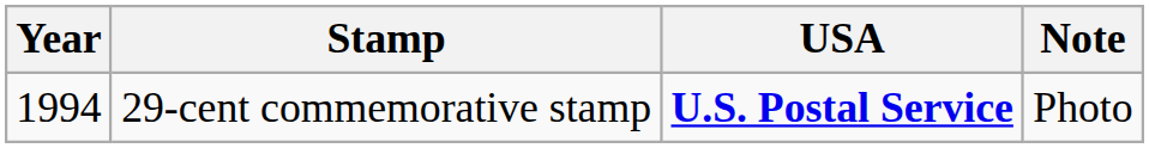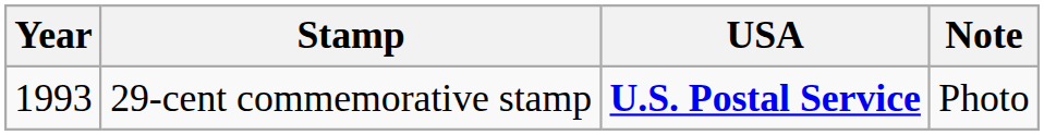29-cent commemorative stamp | Year: 1994 -> 1993
